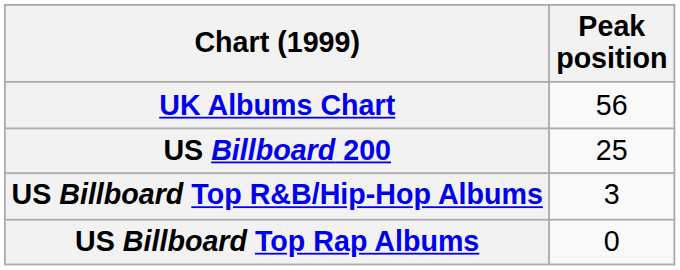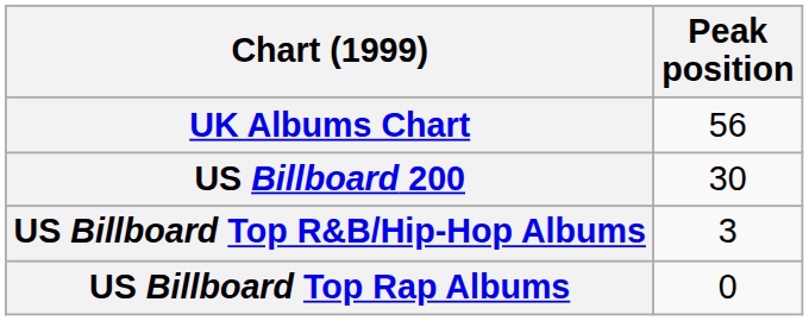US Billboard 200 | Peak position: 25 -> 30
